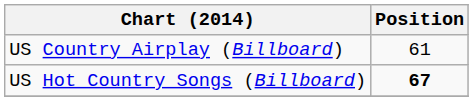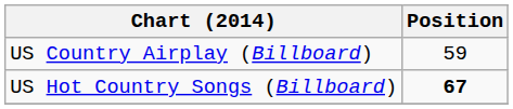US Country Airplay (Billboard) | Position: 61 -> 59
